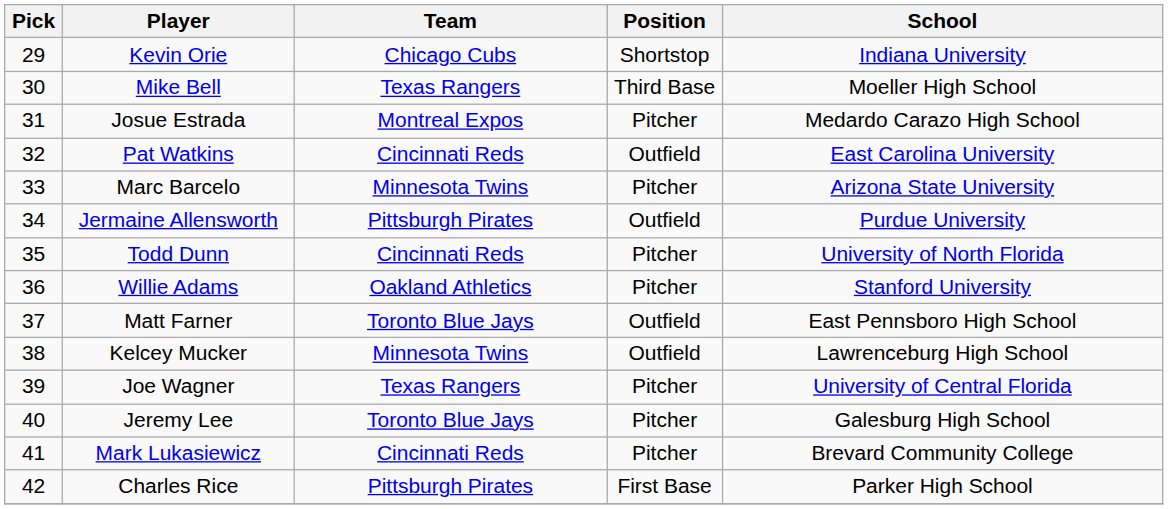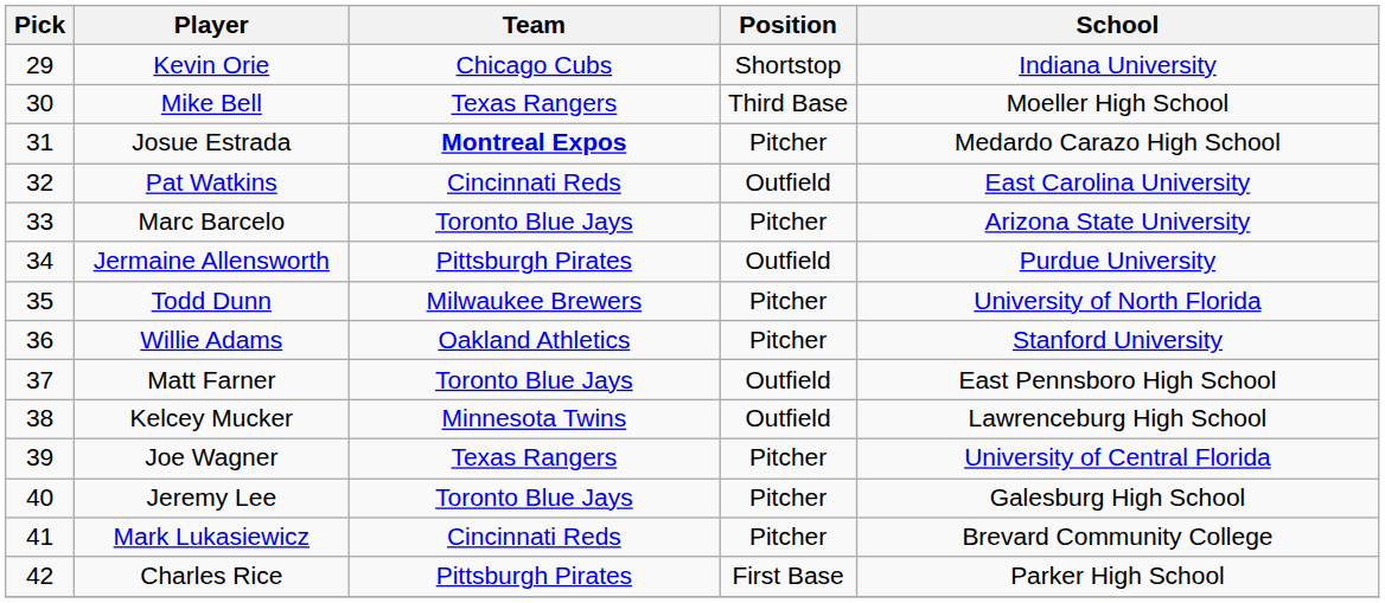Josue Estrada | Team: normal -> bold
Marc Barcelo | Team: Minnesota Twins -> Toronto Blue Jays
Todd Dunn | Team: Cincinnati Reds -> Milwaukee Brewers
